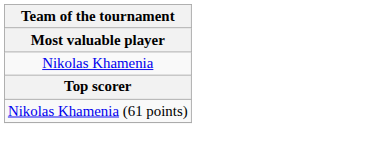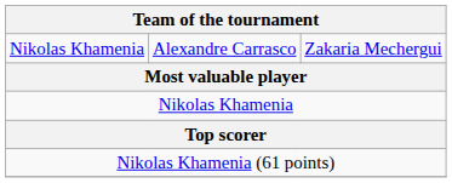+ row: Nikolas Khamenia | Alexandre Carrasco | Zakaria Mechergui
